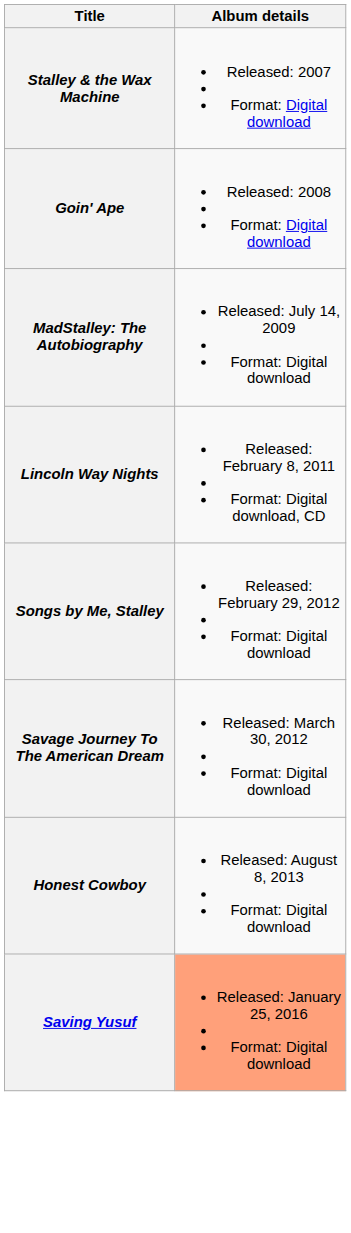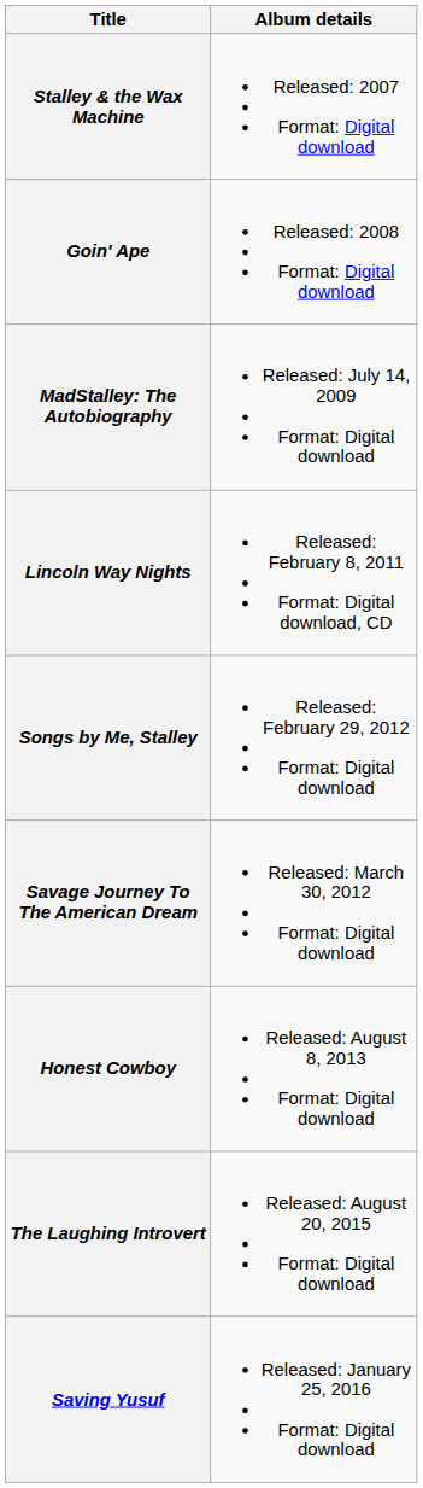+ row: The Laughing Introvert | Released: August 20, 2015 Format: Digital download
Saving Yusuf | Album details: lightsalmon background -> no background
